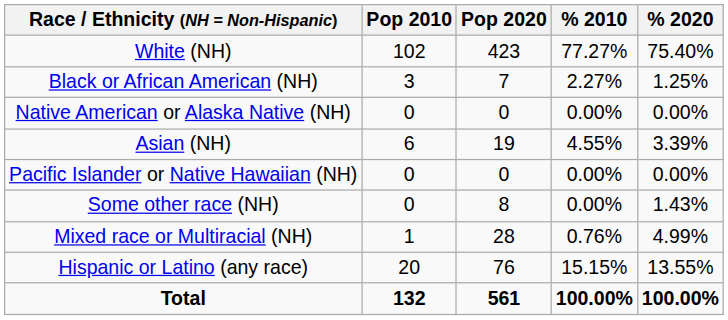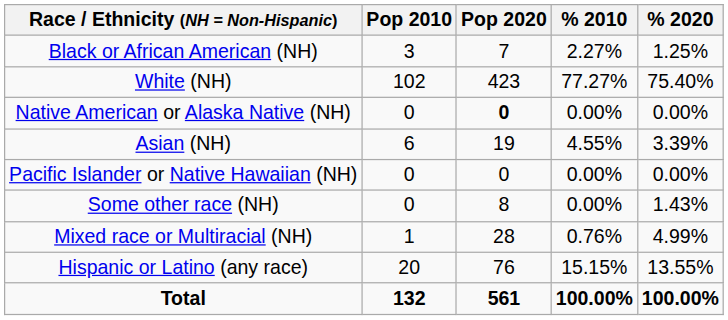rows swapped: White (NH) <-> Black or African American (NH)
Native American or Alaska Native (NH) | Pop 2020: normal -> bold
